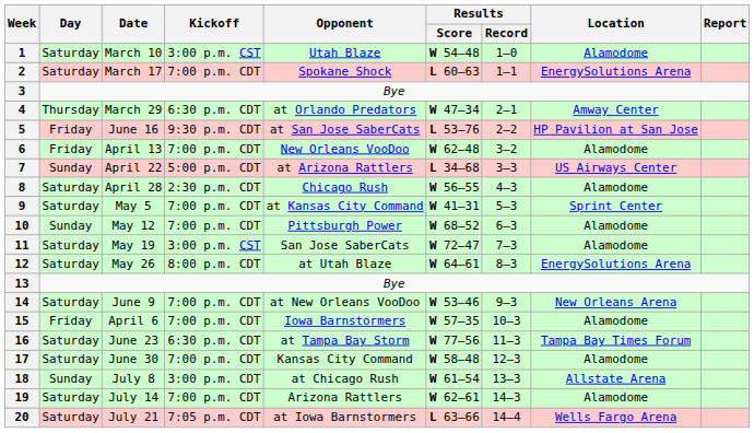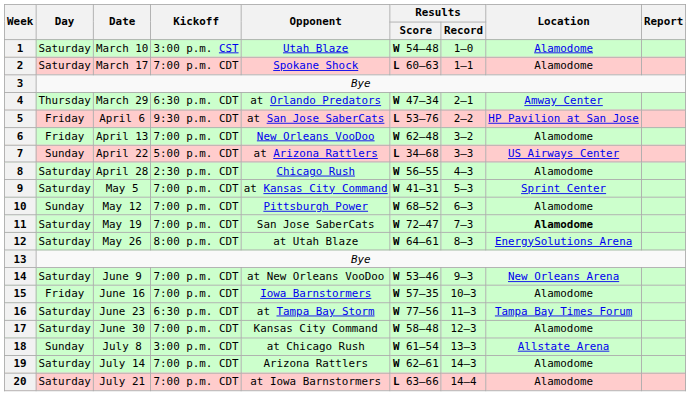2 | Location: EnergySolutions Arena -> Alamodome
5 | Date: June 16 -> April 6
11 | Kickoff: 3:00 p.m. CST -> 7:00 p.m. CDT
11 | Location: normal -> bold
15 | Date: April 6 -> June 16
20 | Kickoff: 7:05 p.m. CDT -> 7:00 p.m. CDT
20 | Location: Wells Fargo Arena -> Alamodome
